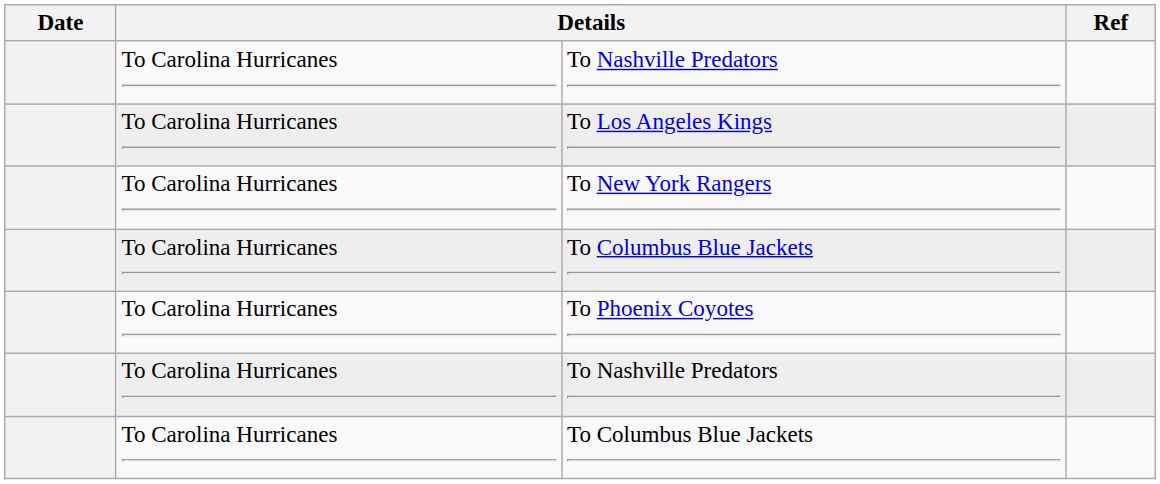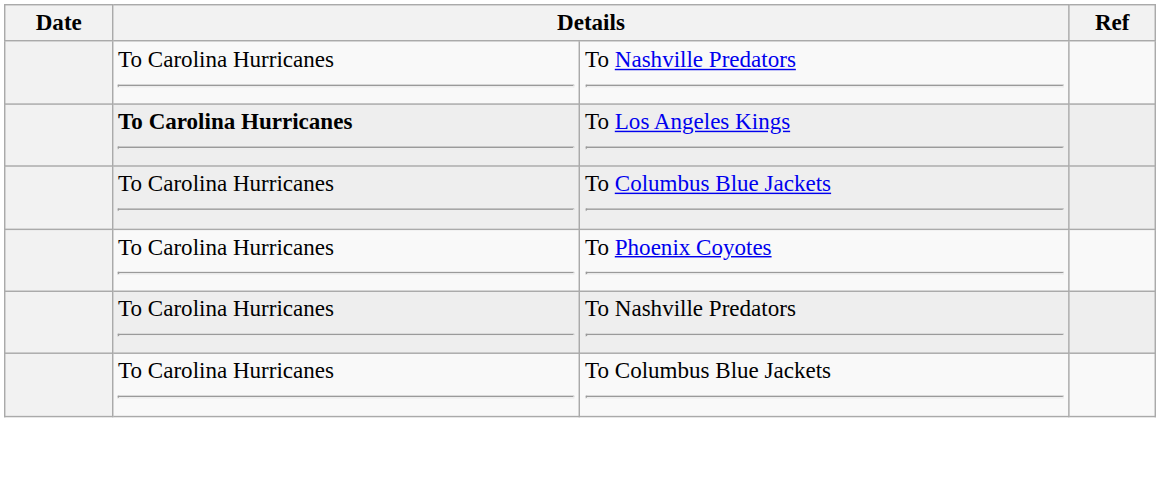To Los Angeles Kings | column 2: normal -> bold
- row: To Carolina Hurricanes | To New York Rangers
